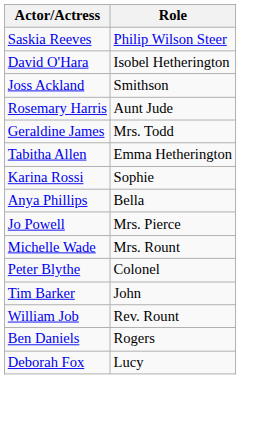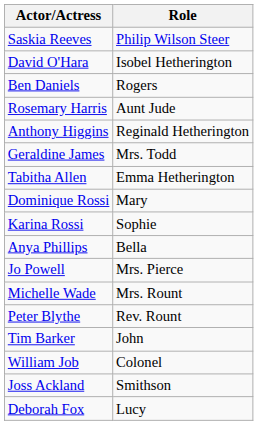rows swapped: Joss Ackland <-> Ben Daniels
+ row: Anthony Higgins | Reginald Hetherington
+ row: Dominique Rossi | Mary
Peter Blythe | Role: Colonel -> Rev. Rount
William Job | Role: Rev. Rount -> Colonel
